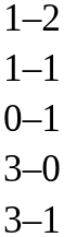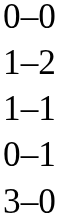+ row: 0–0
- row: 3–1
